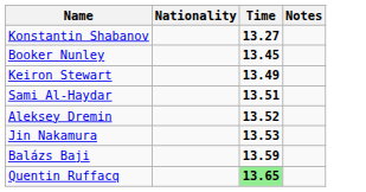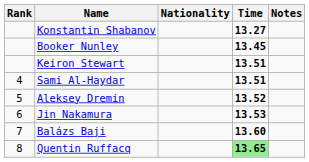+ column: Rank | 4 | 5 | 6 | 7 | 8
Keiron Stewart | Time: 13.49 -> 13.51
Balázs Baji | Time: 13.59 -> 13.60
